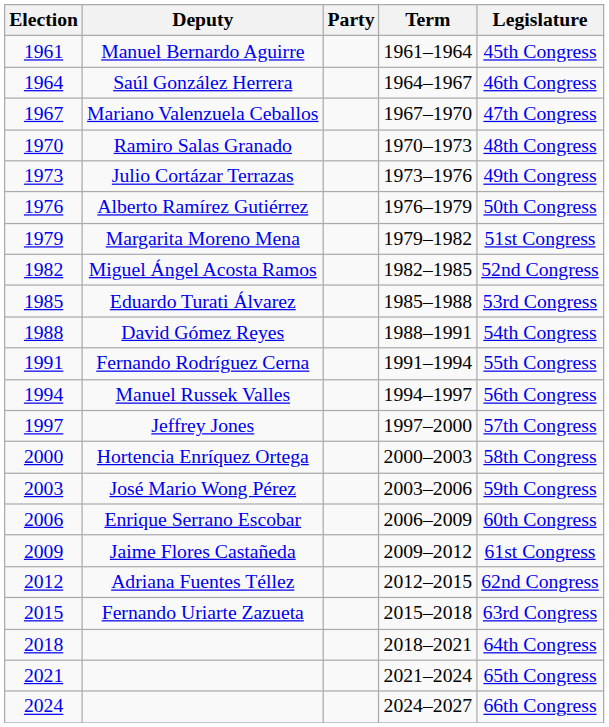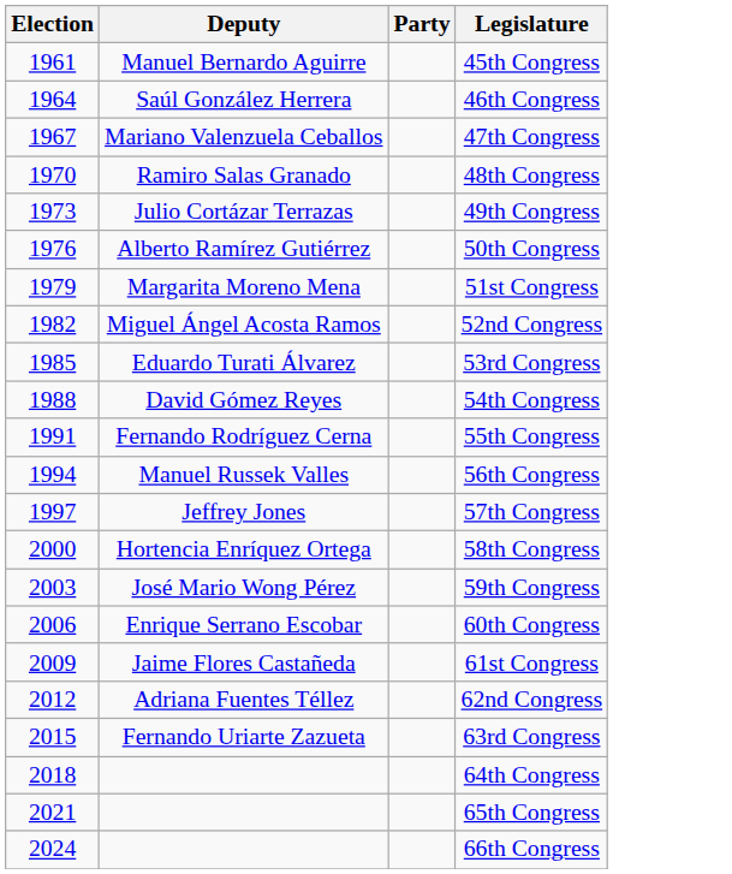- column: Term | 1961–1964 | 1964–1967 | 1967–1970 | 1970–1973 | 1973–1976 | 1976–1979 | 1979–1982 | 1982–1985 | 1985–1988 | 1988–1991 | 1991–1994 | 1994–1997 | 1997–2000 | 2000–2003 | 2003–2006 | 2006–2009 | 2009–2012 | 2012–2015 | 2015–2018 | 2018–2021 | 2021–2024 | 2024–2027
